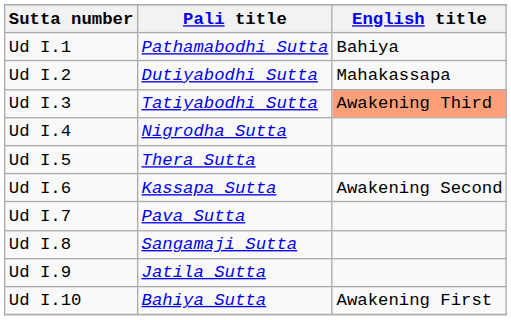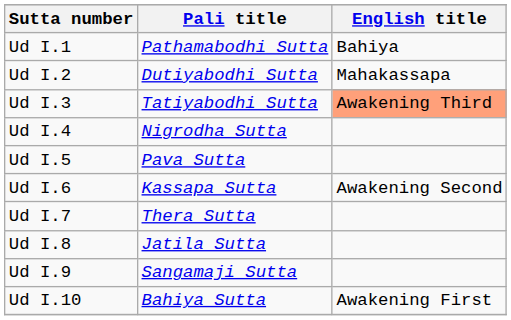Ud I.5 | Pali title: Thera Sutta -> Pava Sutta
Ud I.7 | Pali title: Pava Sutta -> Thera Sutta
Ud I.8 | Pali title: Sangamaji Sutta -> Jatila Sutta
Ud I.9 | Pali title: Jatila Sutta -> Sangamaji Sutta
